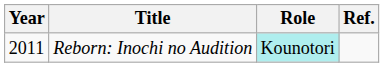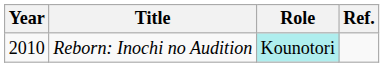Reborn: Inochi no Audition | Year: 2011 -> 2010
